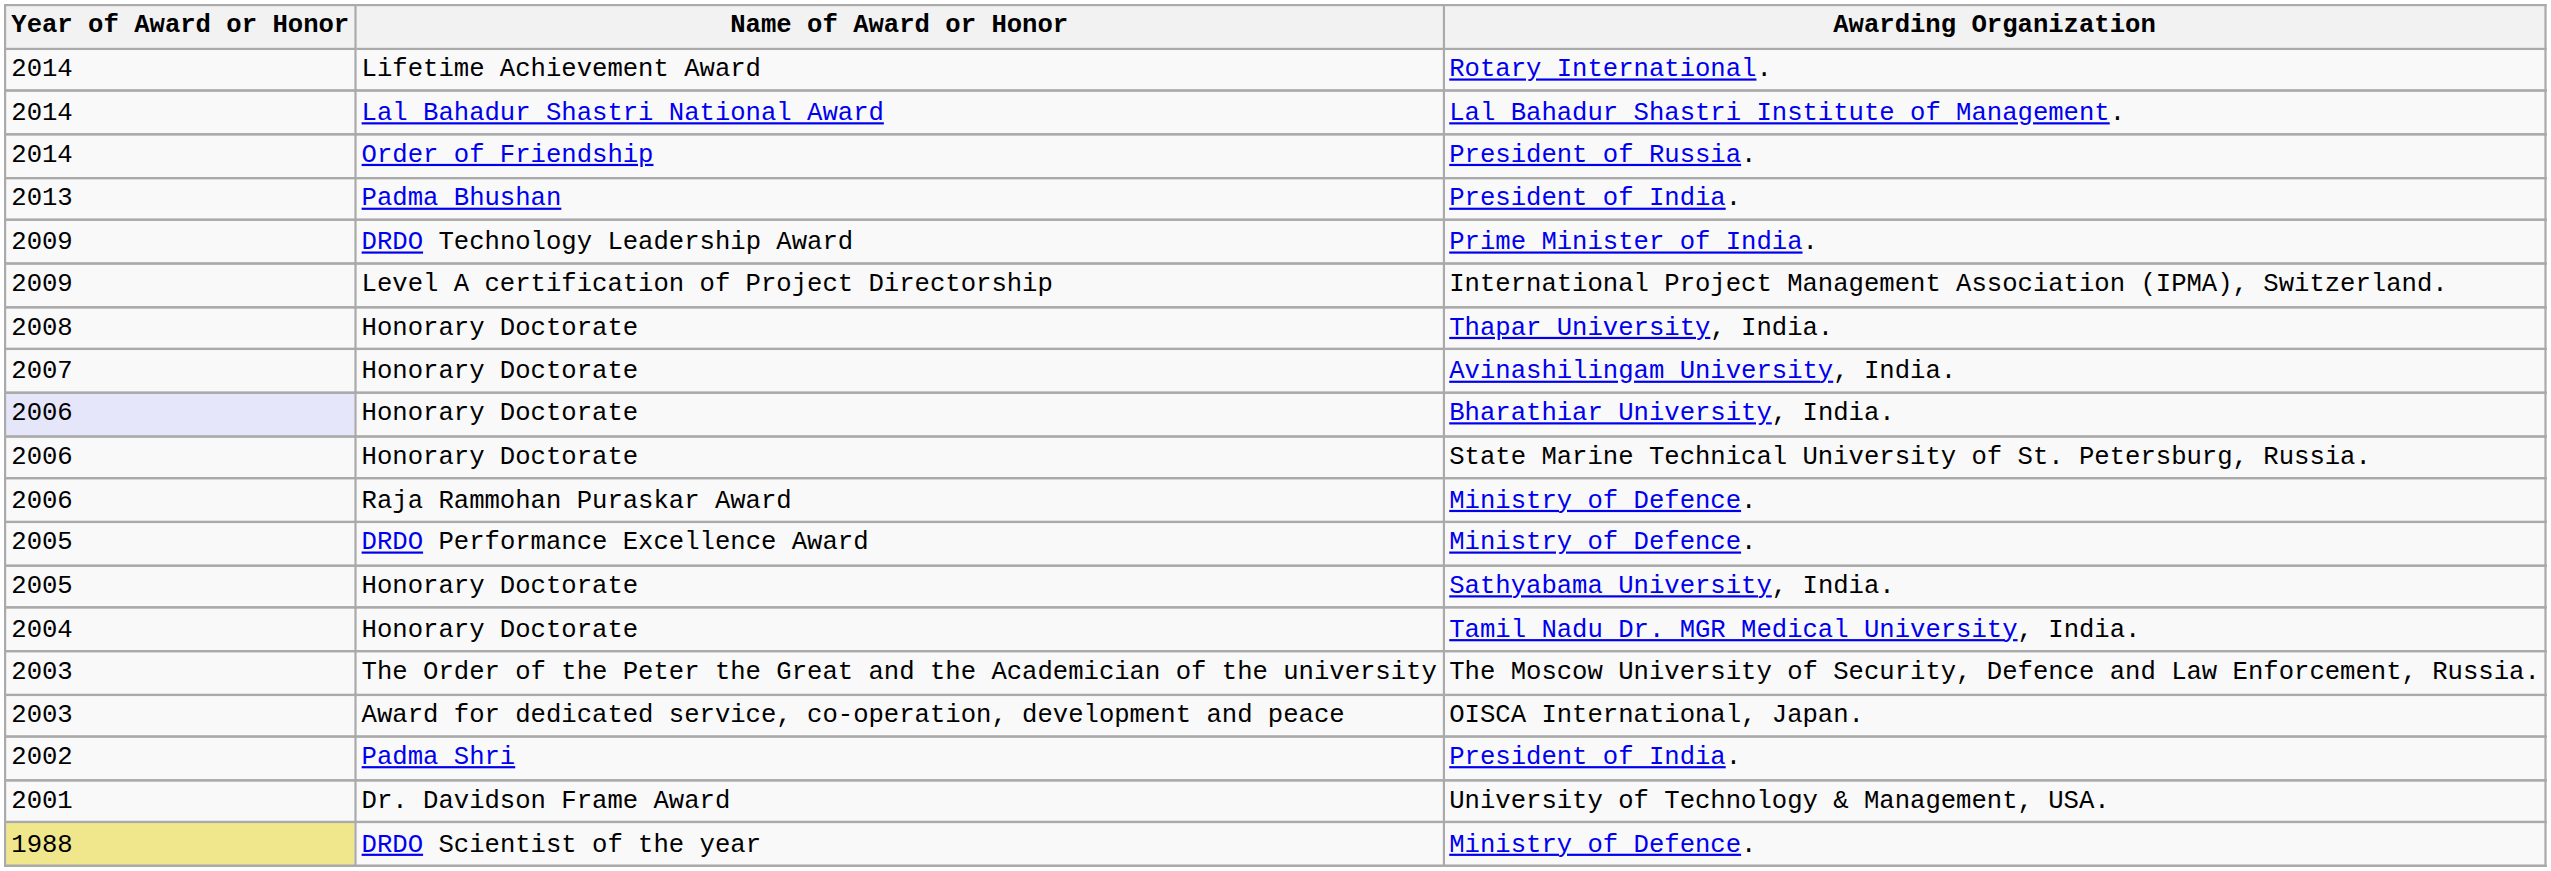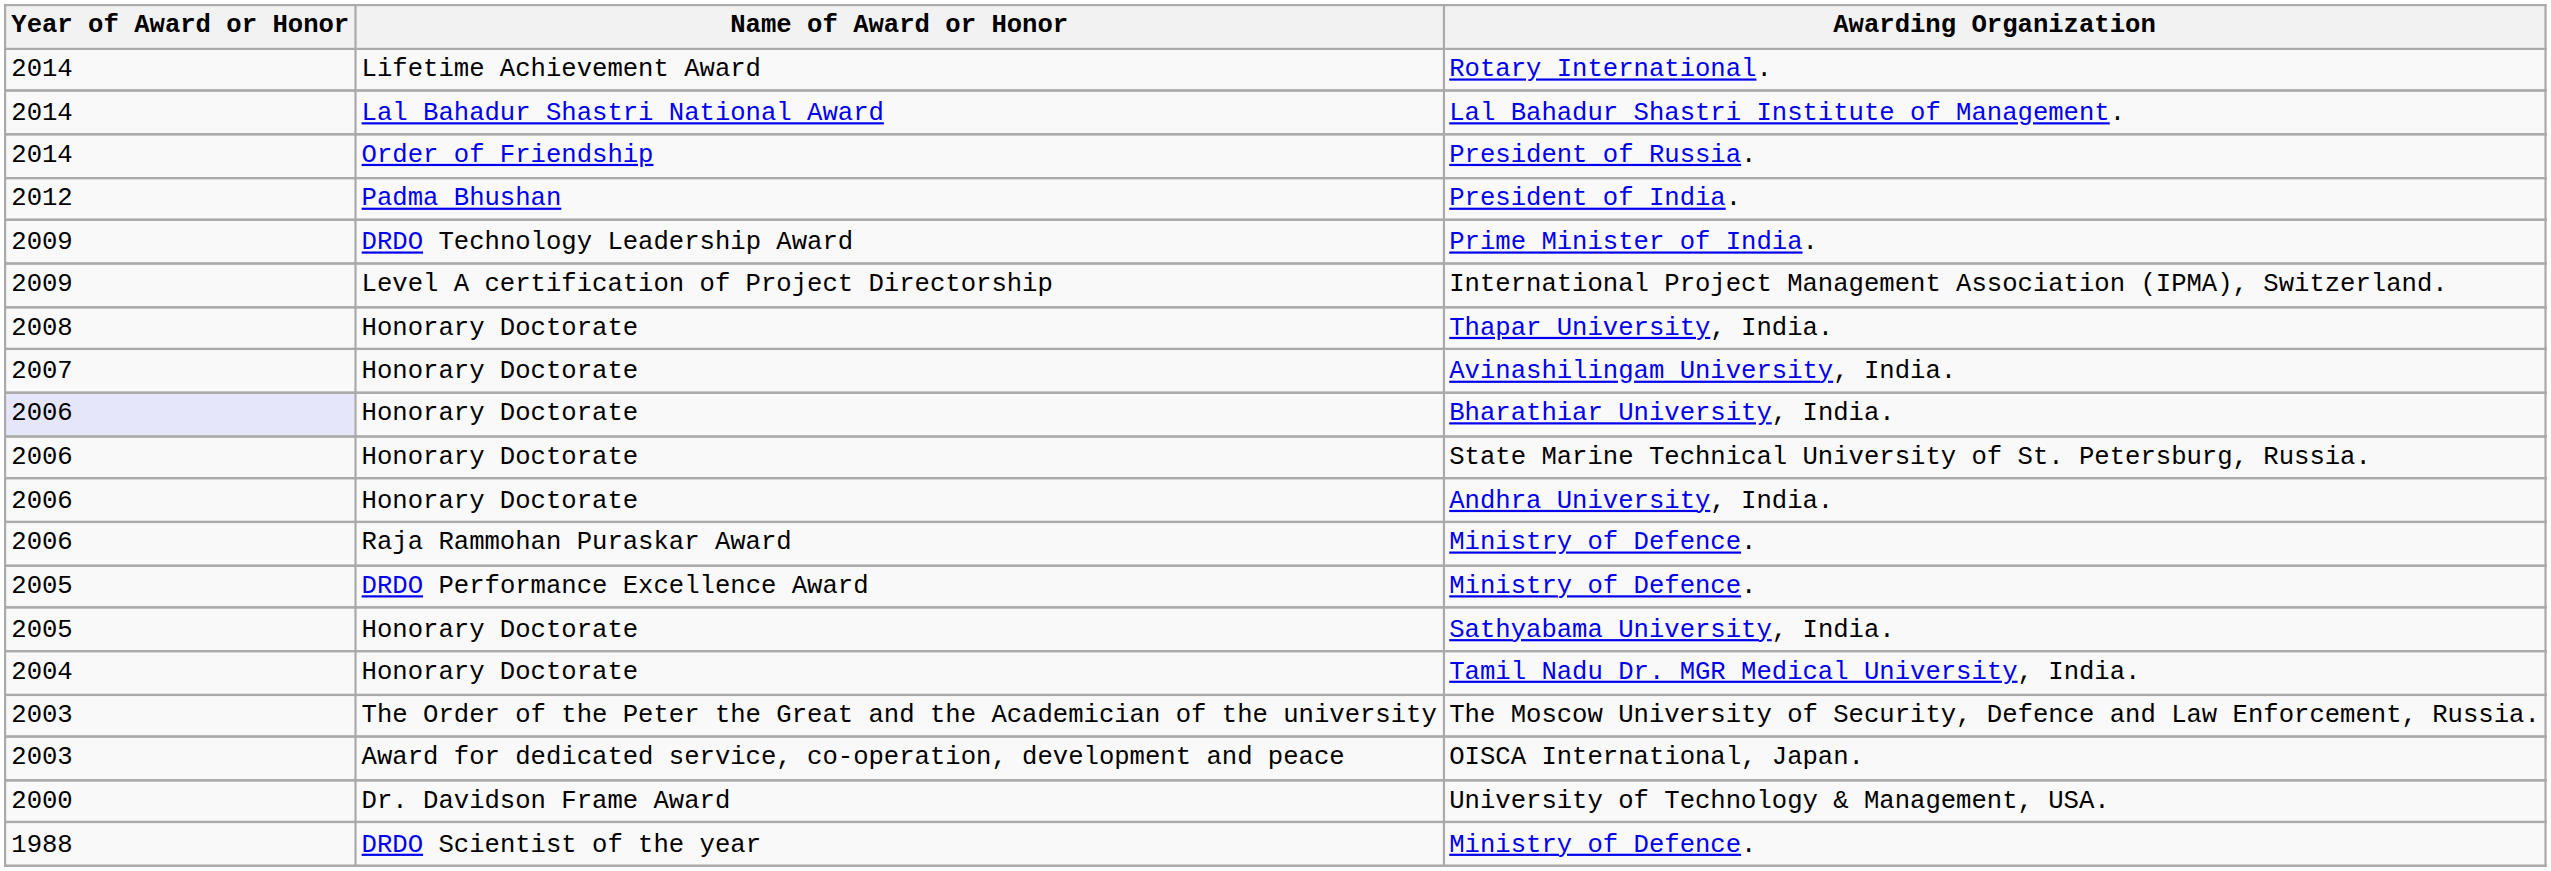Padma Bhushan / President of India. | Year of Award or Honor: 2013 -> 2012
+ row: 2006 | Honorary Doctorate | Andhra University, India.
- row: 2002 | Padma Shri | President of India.
University of Technology & Management, USA. | Year of Award or Honor: 2001 -> 2000
DRDO Scientist of the year / Ministry of Defence. | Year of Award or Honor: khaki background -> no background
